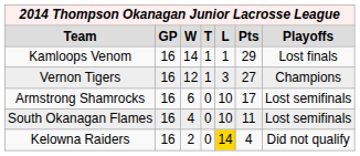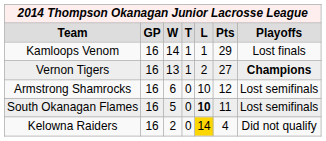Vernon Tigers | column 3: 12 -> 13
Vernon Tigers | column 5: 3 -> 2
Vernon Tigers | column 7: normal -> bold
Armstrong Shamrocks | column 6: 17 -> 12
South Okanagan Flames | column 3: 4 -> 5
South Okanagan Flames | column 5: normal -> bold
